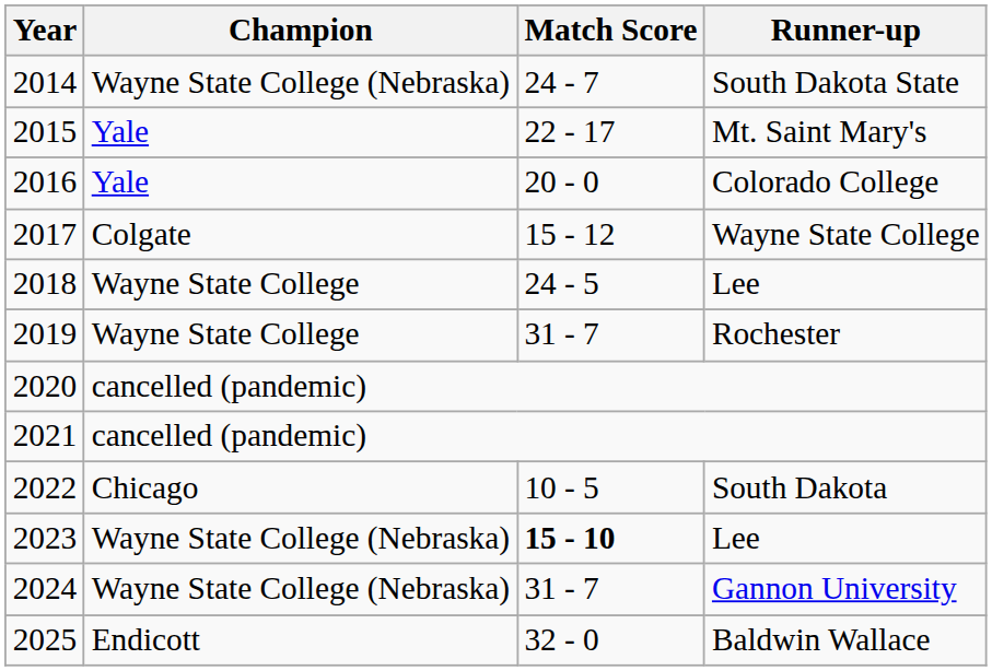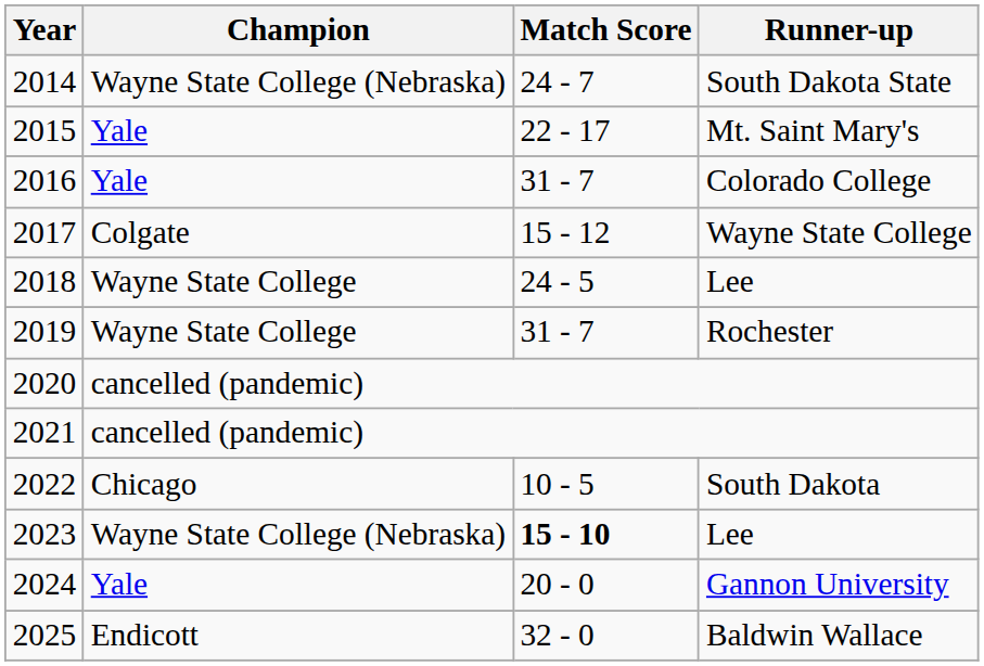2016 | Match Score: 20 - 0 -> 31 - 7
2024 | Champion: Wayne State College (Nebraska) -> Yale
2024 | Match Score: 31 - 7 -> 20 - 0
